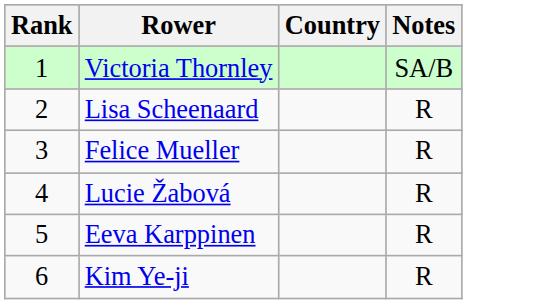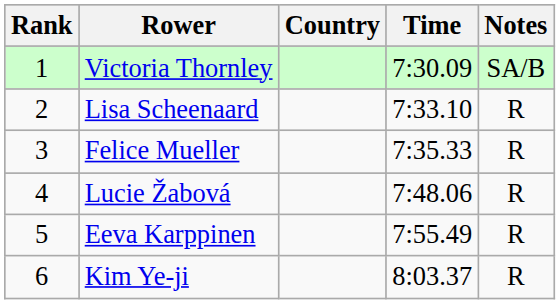+ column: Time | 7:30.09 | 7:33.10 | 7:35.33 | 7:48.06 | 7:55.49 | 8:03.37
